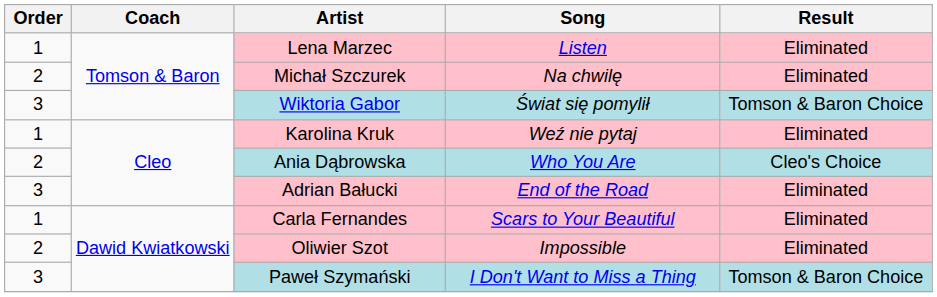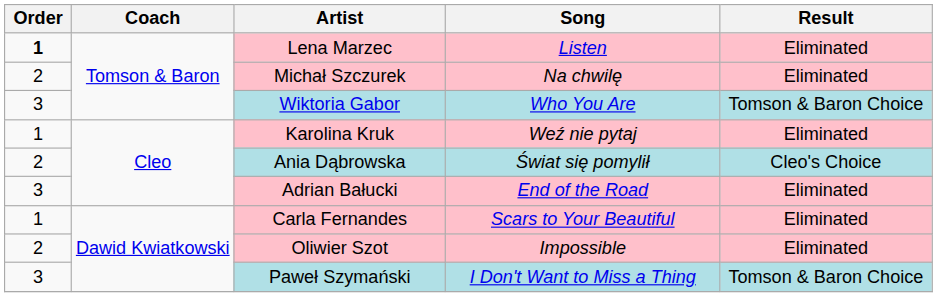Lena Marzec | Order: normal -> bold
Wiktoria Gabor | Song: Świat się pomylił -> Who You Are
Ania Dąbrowska | Song: Who You Are -> Świat się pomylił
